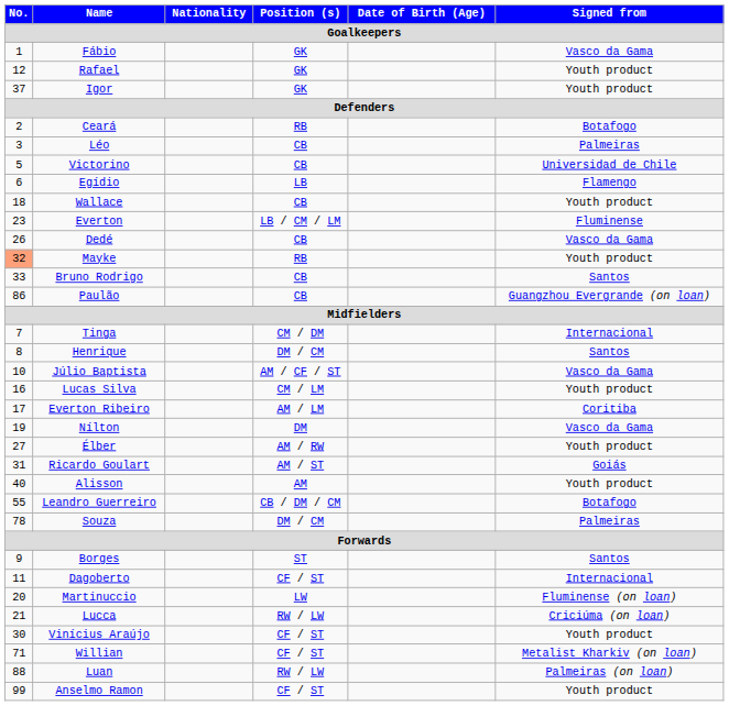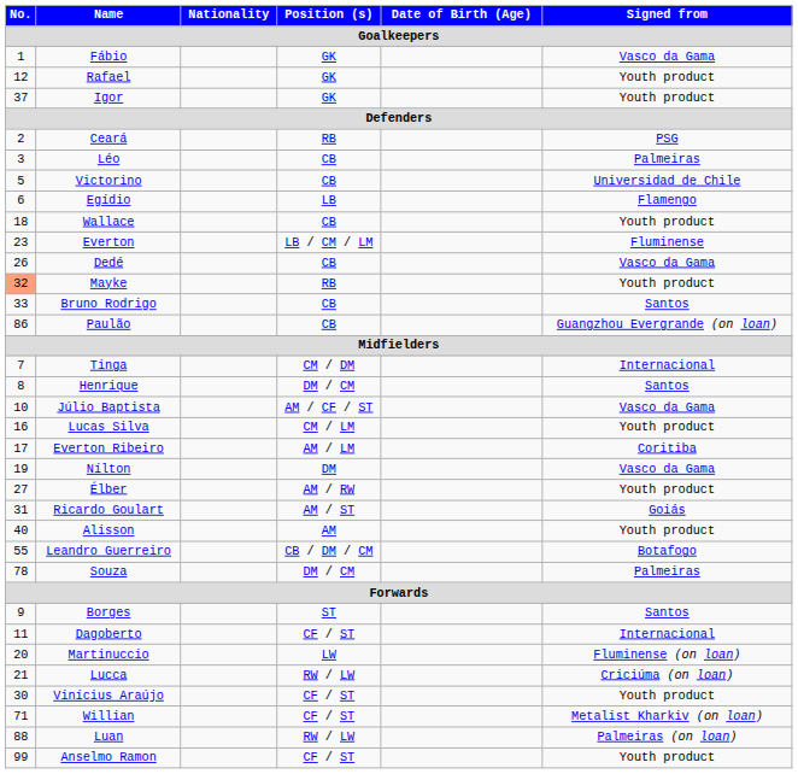Ceará | Signed from: Botafogo -> PSG
